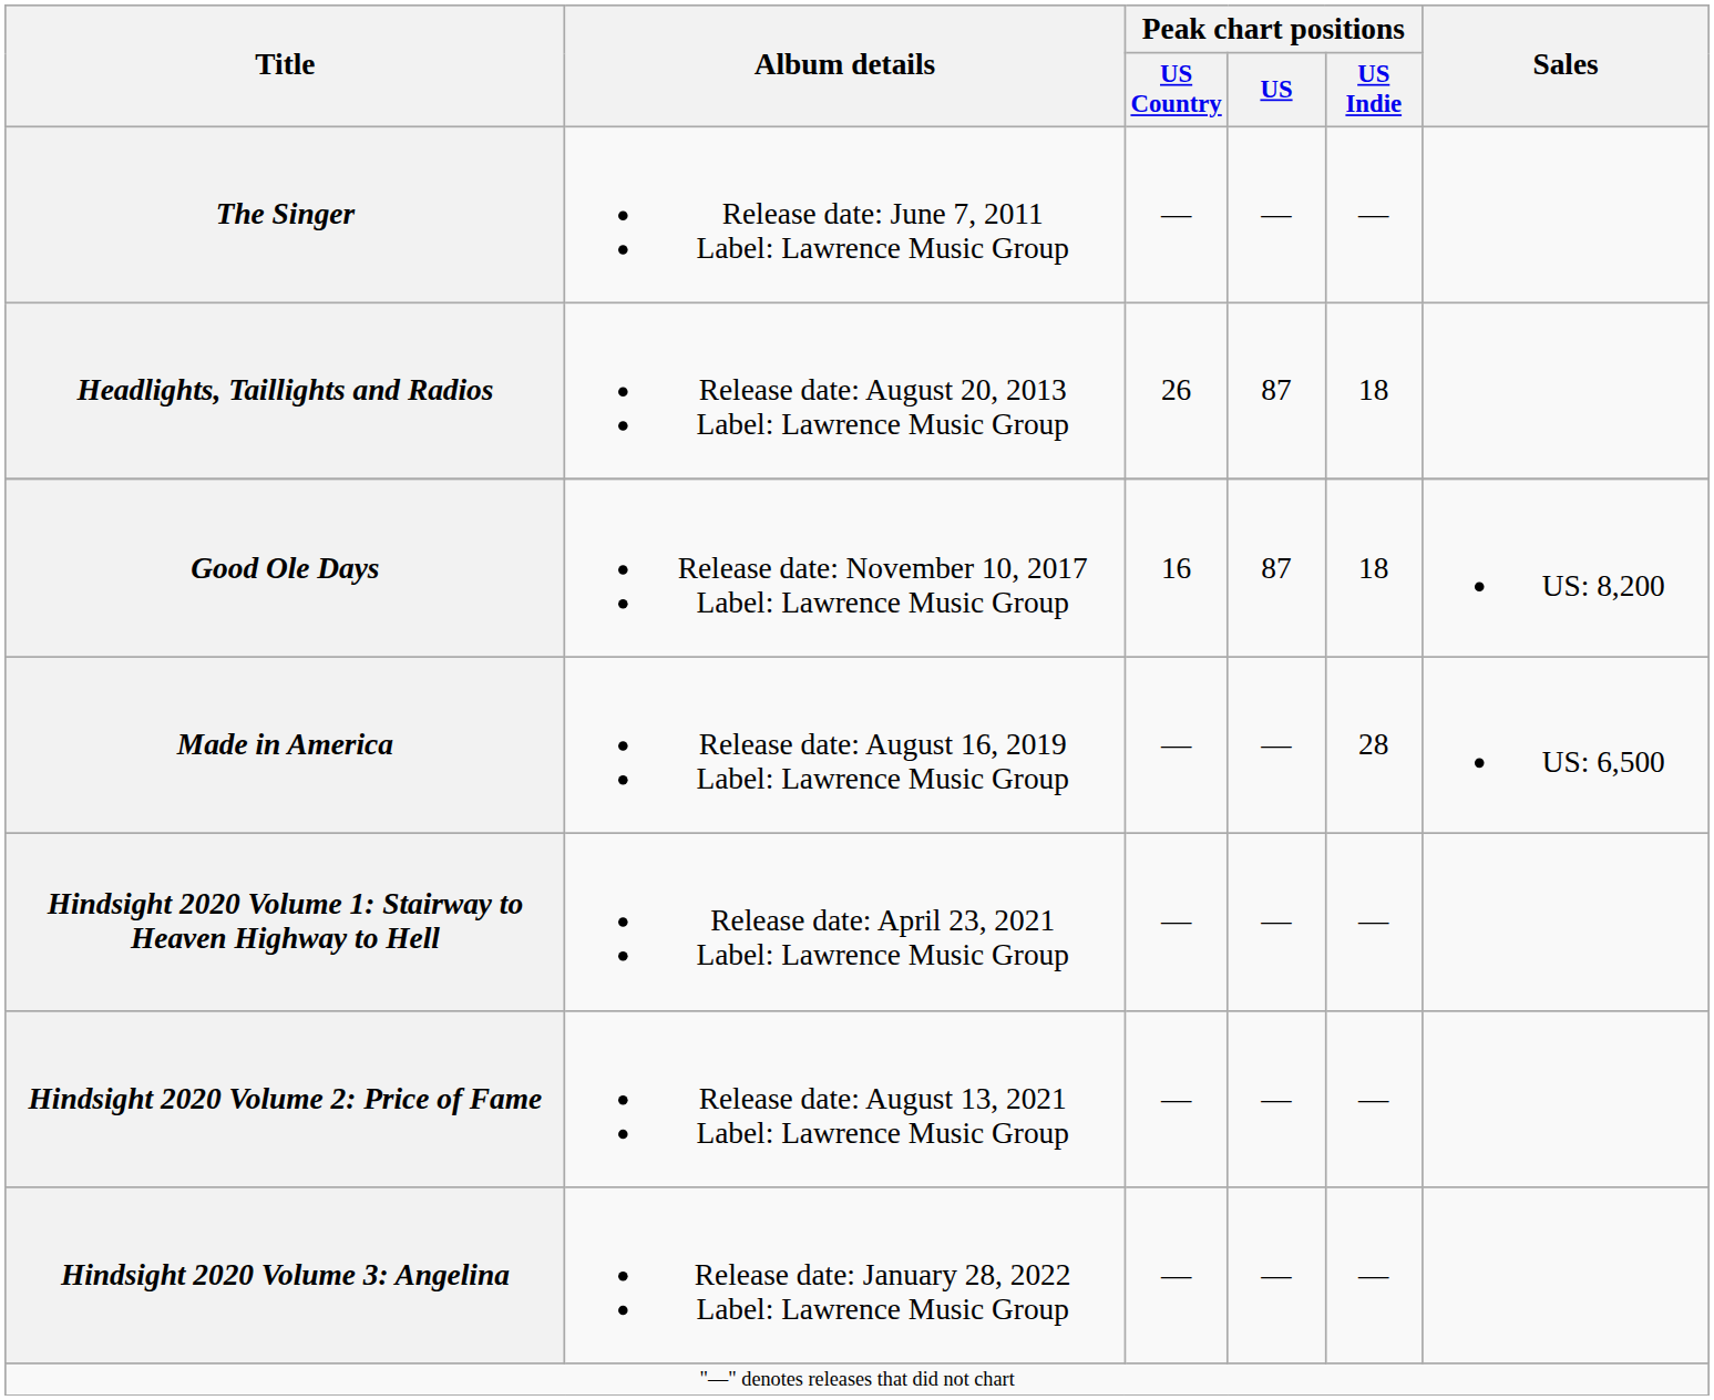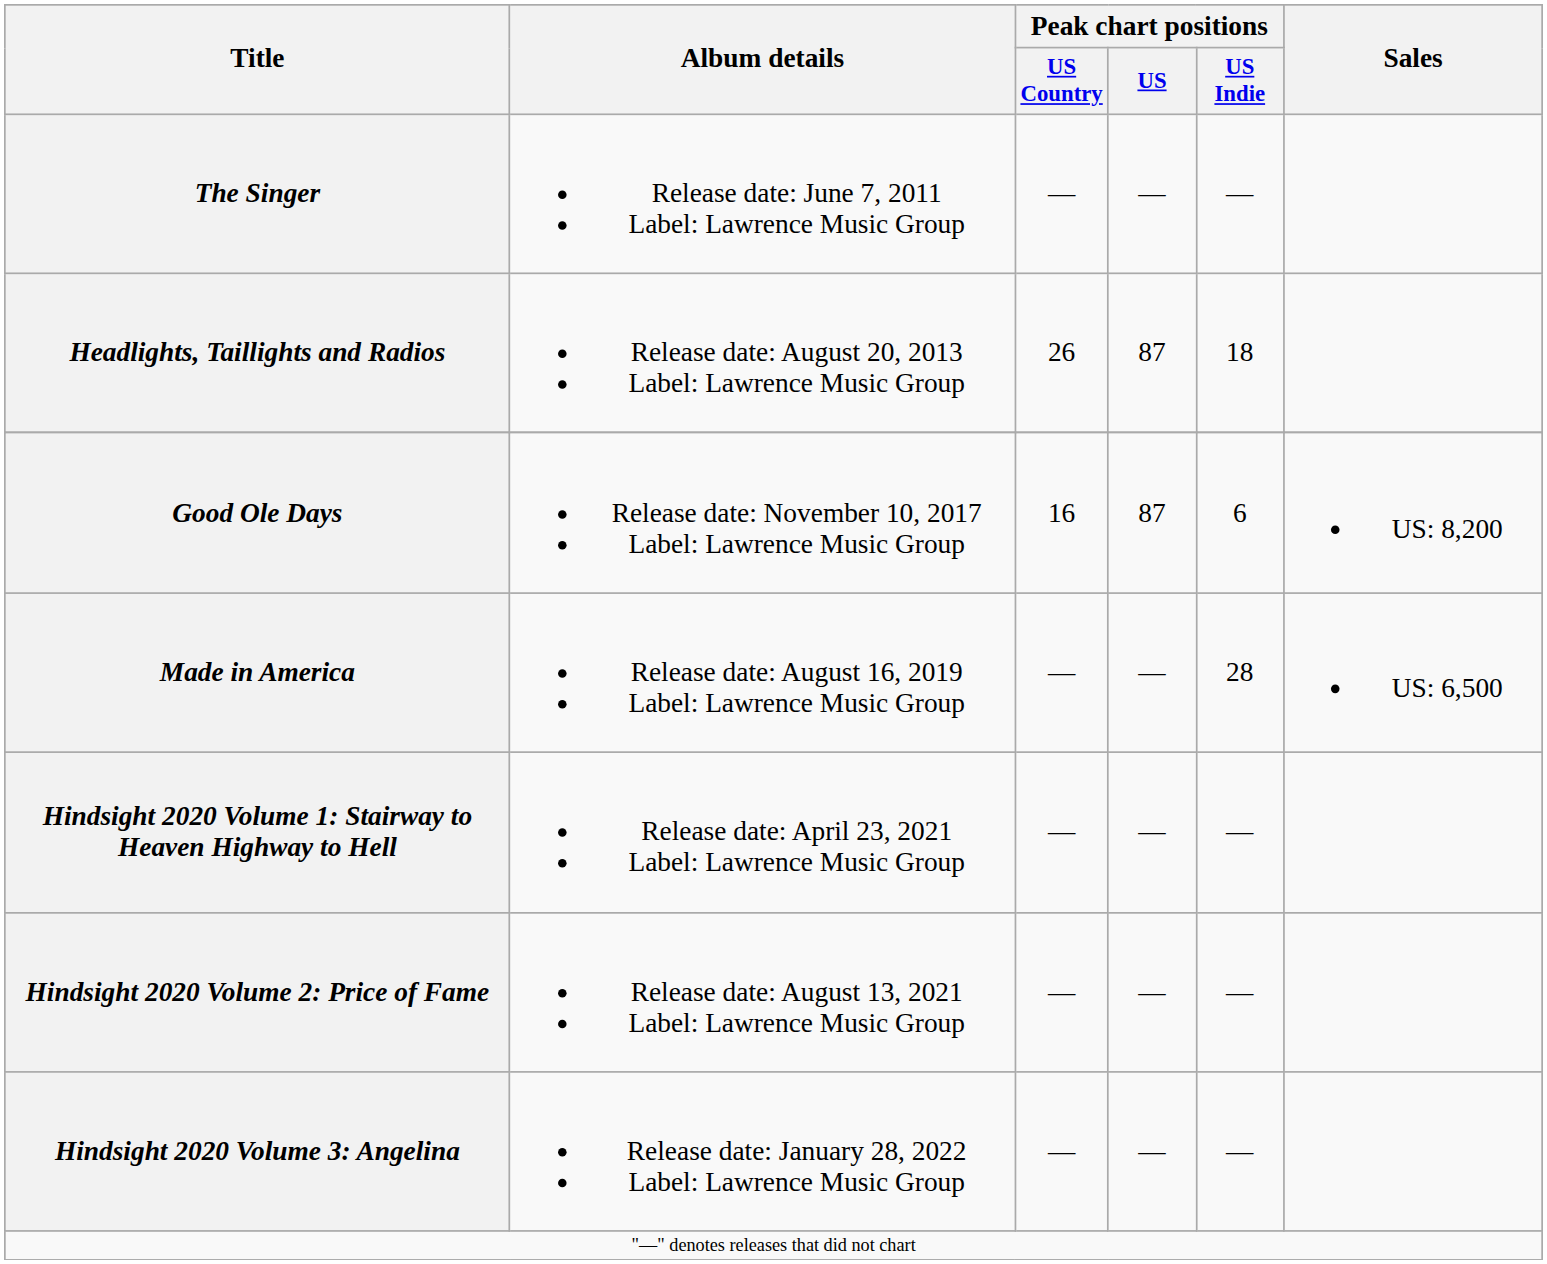Good Ole Days | Peak chart positions / US Indie: 18 -> 6
